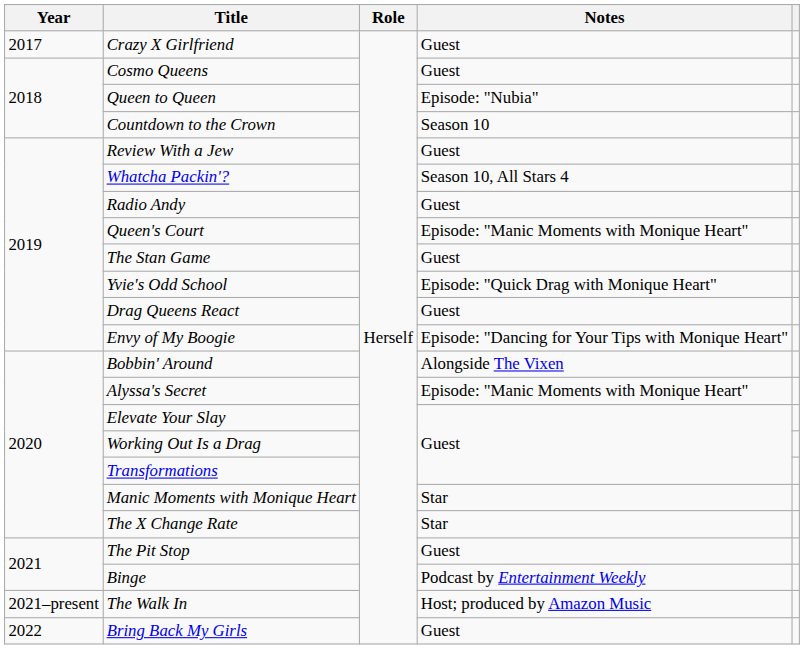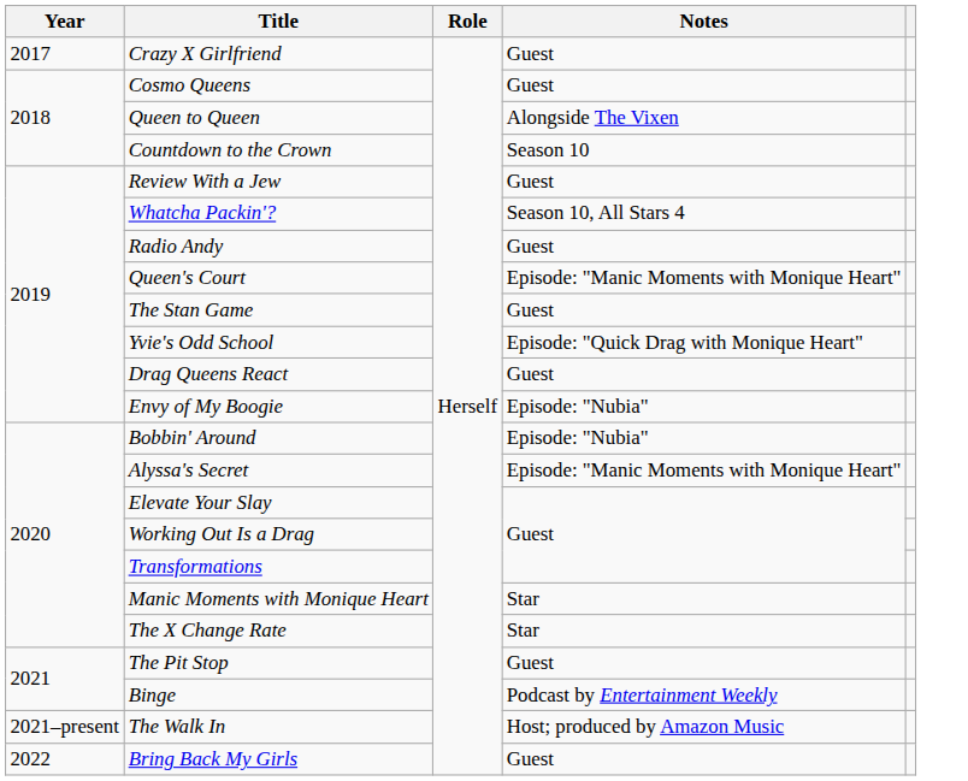Queen to Queen | Notes: Episode: "Nubia" -> Alongside The Vixen
Envy of My Boogie | Notes: Episode: "Dancing for Your Tips with Monique Heart" -> Episode: "Nubia"
Bobbin' Around | Notes: Alongside The Vixen -> Episode: "Nubia"
